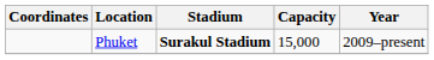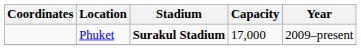Phuket | Capacity: 15,000 -> 17,000
